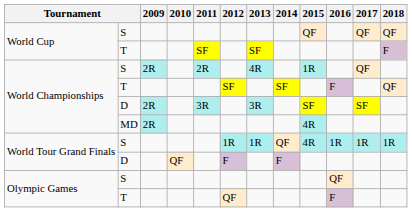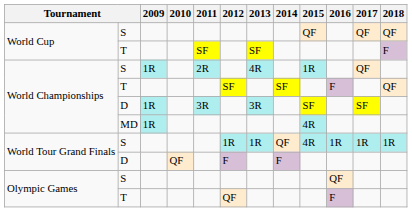World Championships / S | 2009: 2R -> 1R
World Championships / D | 2009: 2R -> 1R
World Championships / MD | 2009: 2R -> 1R
